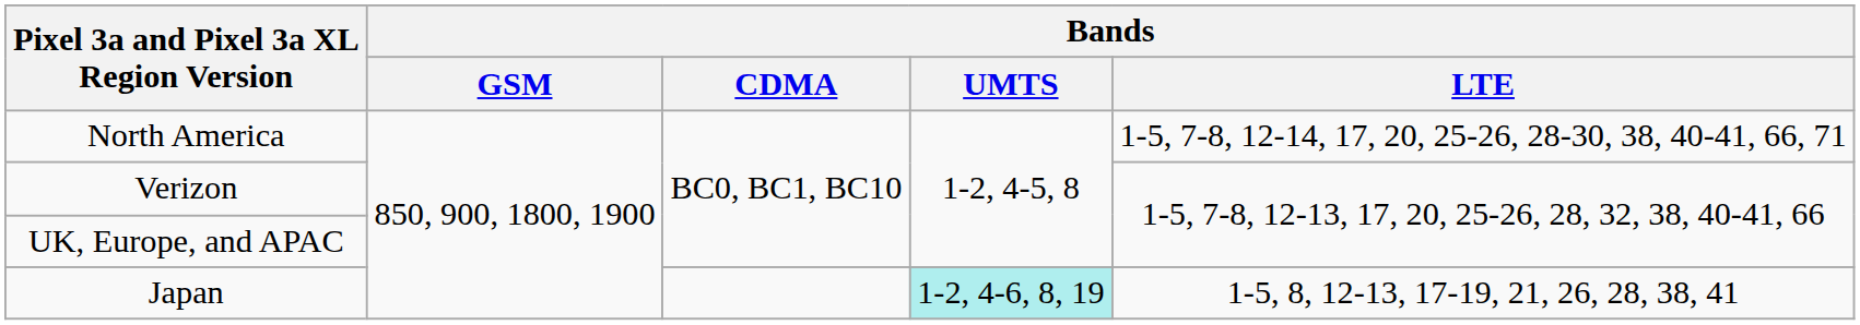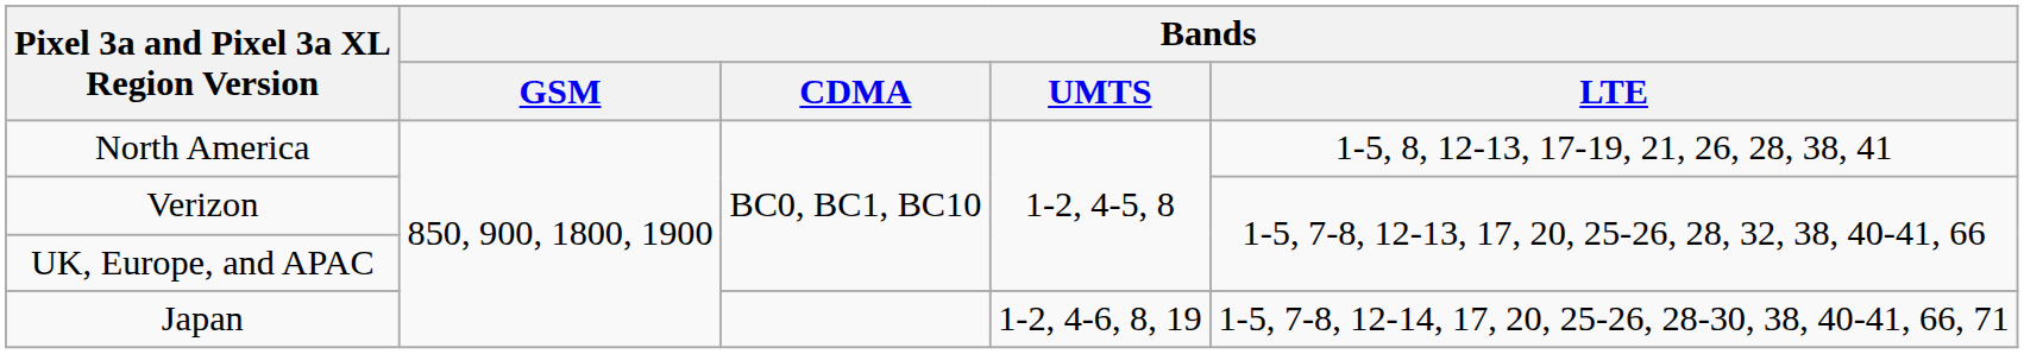North America | Bands / LTE: 1-5, 7-8, 12-14, 17, 20, 25-26, 28-30, 38, 40-41, 66, 71 -> 1-5, 8, 12-13, 17-19, 21, 26, 28, 38, 41
Japan | Bands / UMTS: paleturquoise background -> no background
Japan | Bands / LTE: 1-5, 8, 12-13, 17-19, 21, 26, 28, 38, 41 -> 1-5, 7-8, 12-14, 17, 20, 25-26, 28-30, 38, 40-41, 66, 71
